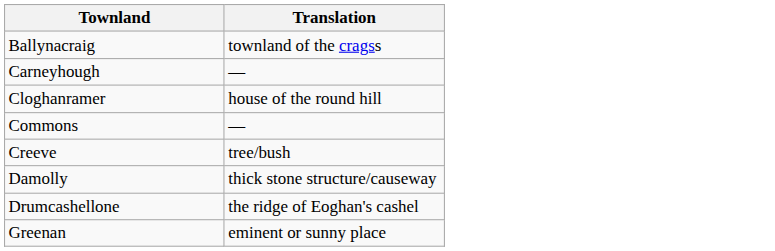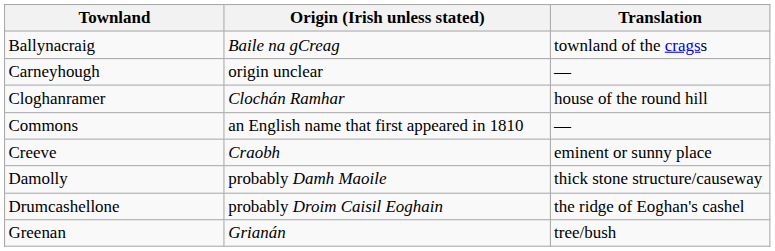+ column: Origin (Irish unless stated) | Baile na gCreag | origin unclear | Clochán Ramhar | an English name that first appeared in 1810 | Craobh | probably Damh Maoile | probably Droim Caisil Eoghain | Grianán
Creeve | Translation: tree/bush -> eminent or sunny place
Greenan | Translation: eminent or sunny place -> tree/bush
